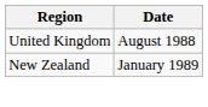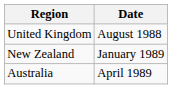+ row: Australia | April 1989
